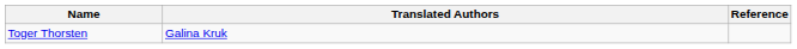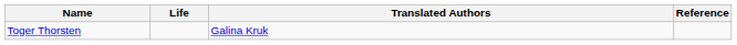+ column: Life
